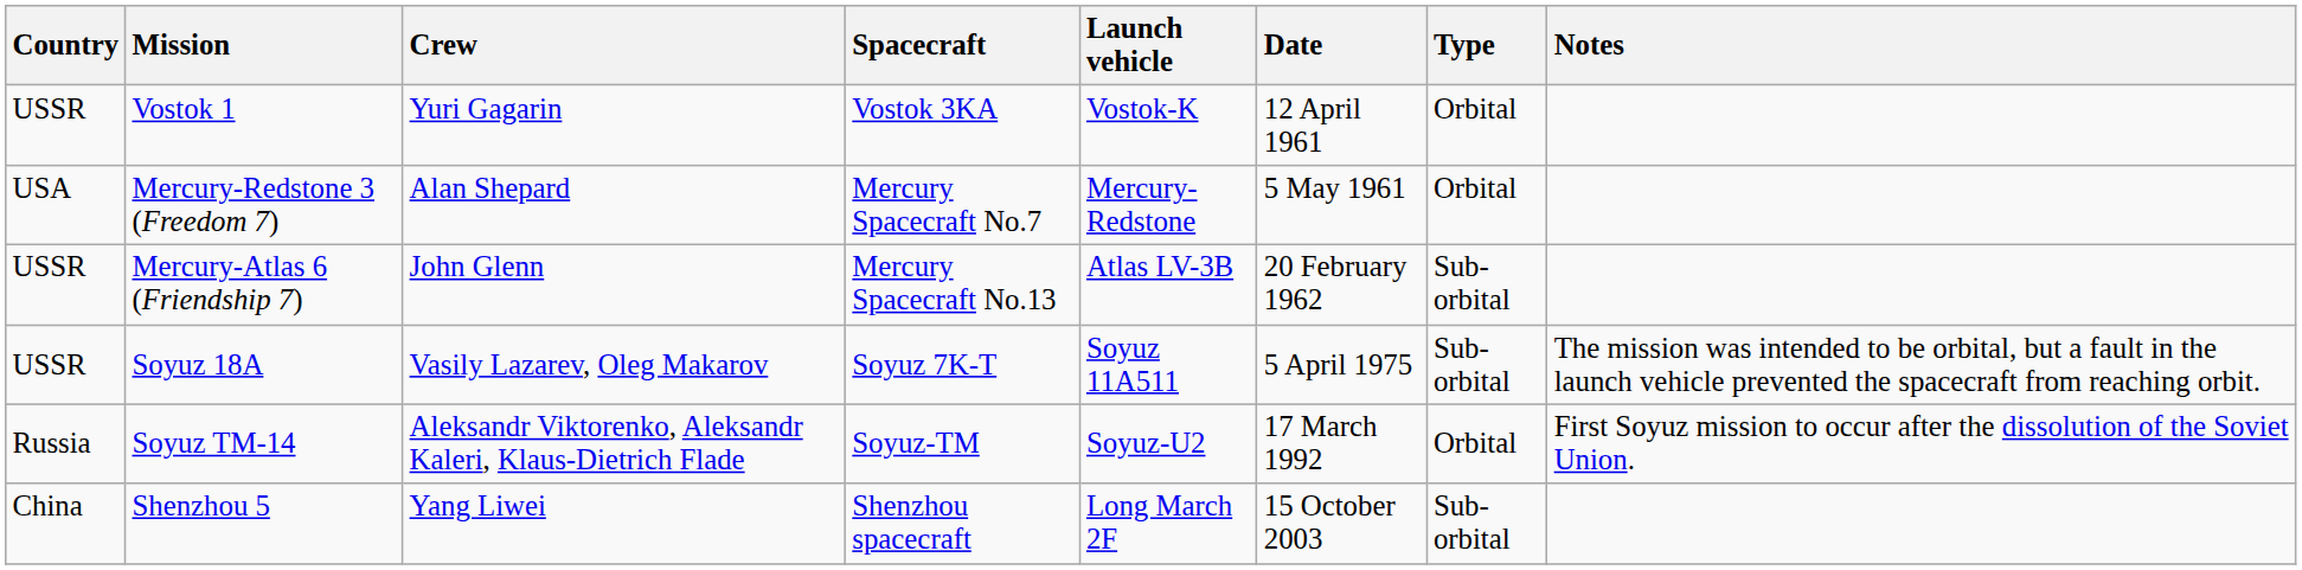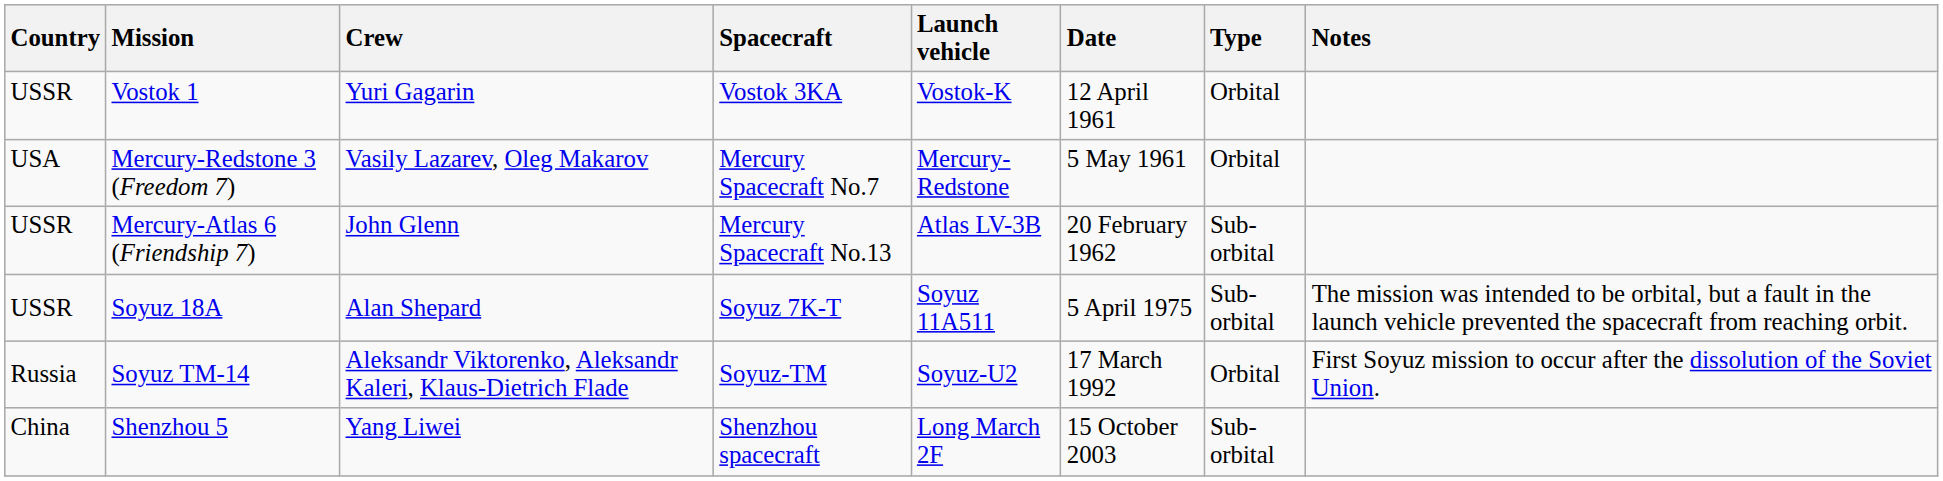Mercury-Redstone 3 (Freedom 7) | Crew: Alan Shepard -> Vasily Lazarev, Oleg Makarov
Soyuz 18A | Crew: Vasily Lazarev, Oleg Makarov -> Alan Shepard
